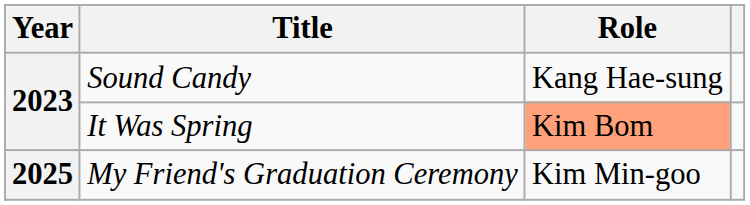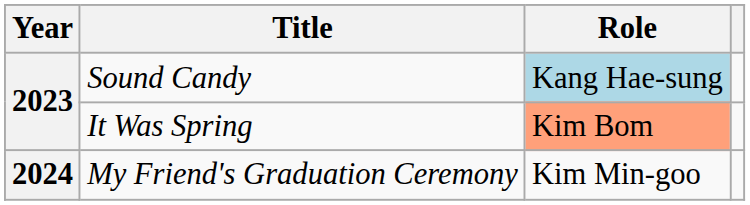Sound Candy | Role: no background -> lightblue background
My Friend's Graduation Ceremony | Year: 2025 -> 2024
